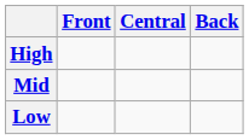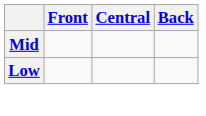- row: High
